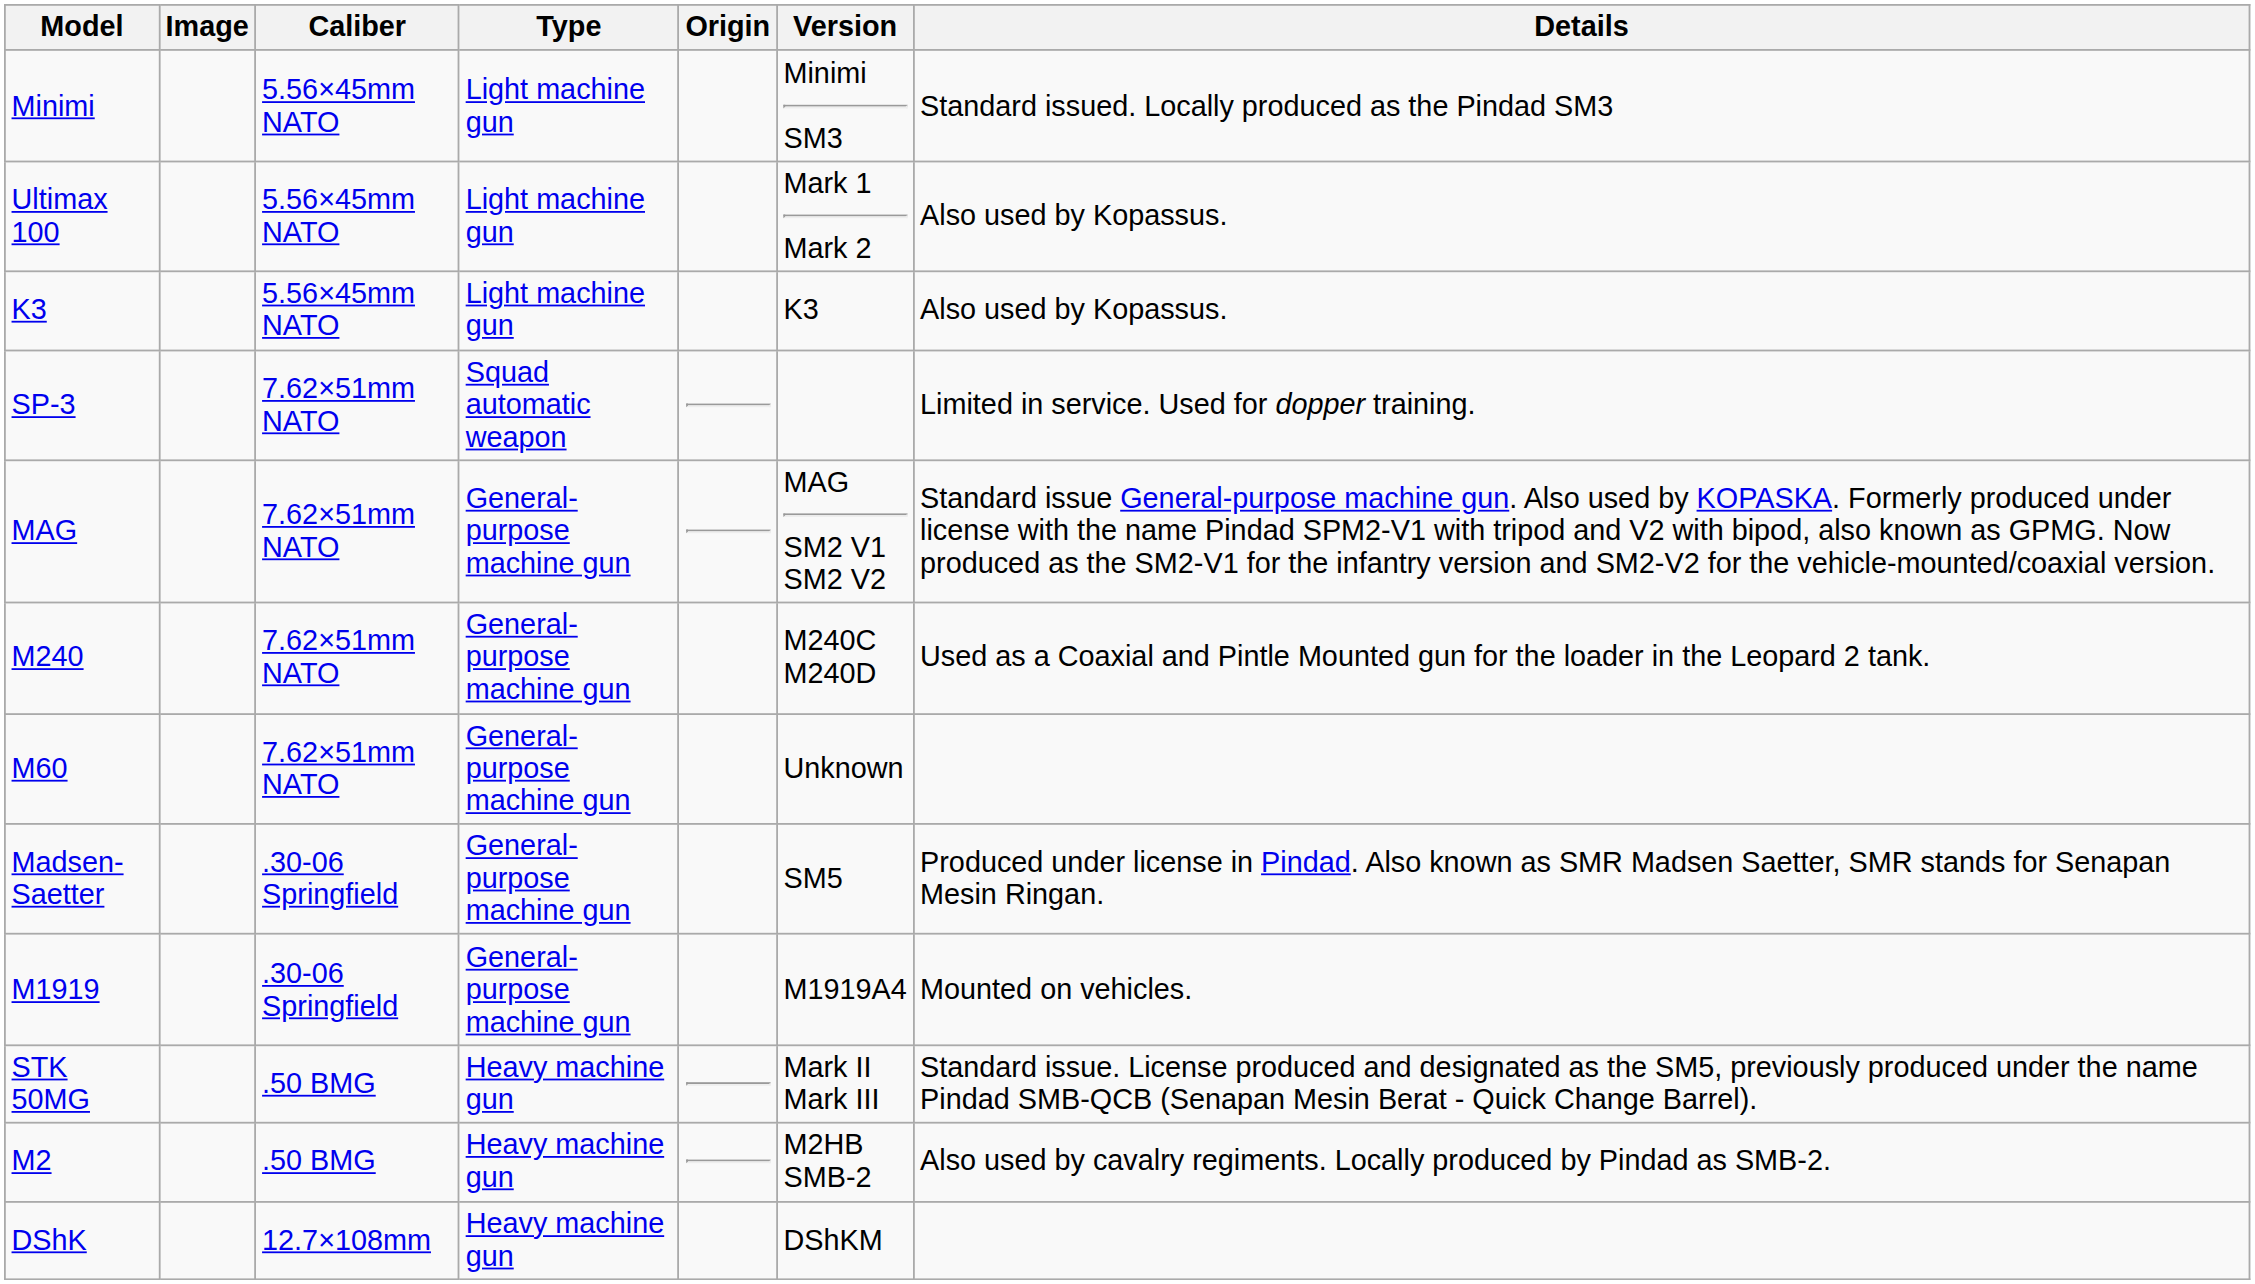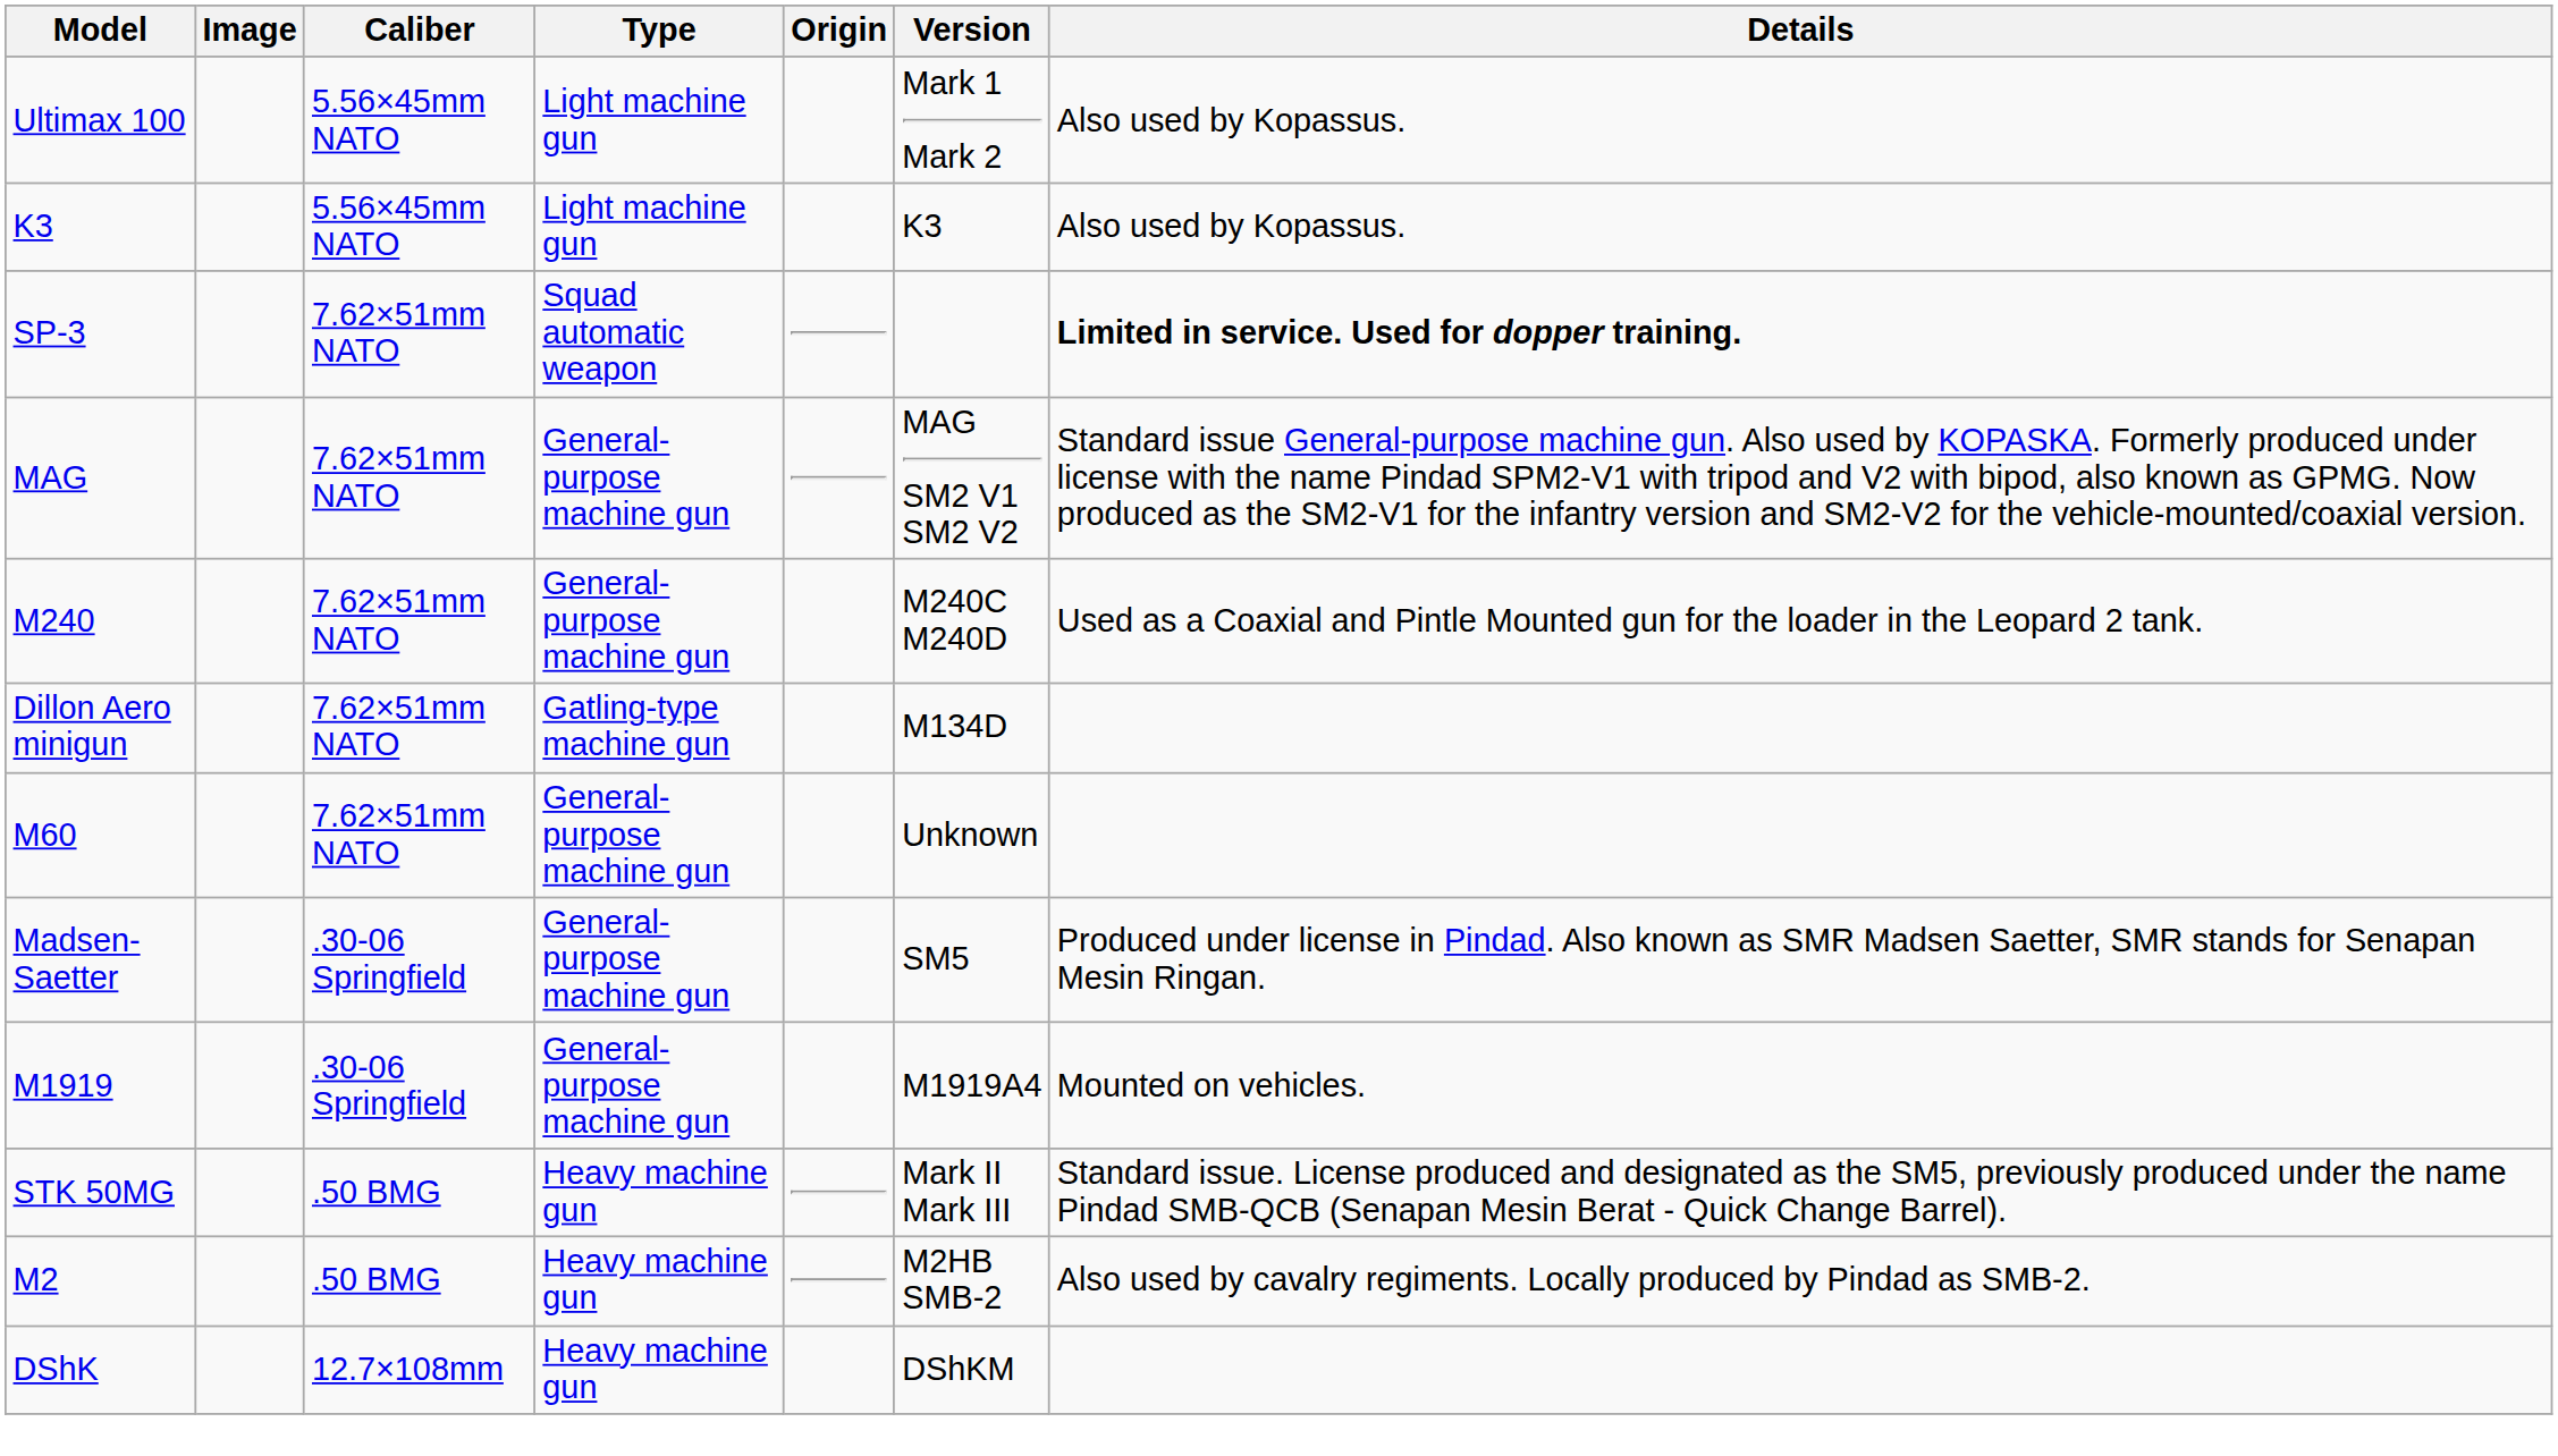- row: Minimi | 5.56×45mm NATO | Light machine gun | Minimi SM3 | Standard issued. Locally produced as the Pindad SM3
SP-3 | Details: normal -> bold
+ row: Dillon Aero minigun | 7.62×51mm NATO | Gatling-type machine gun | M134D
